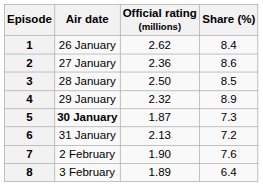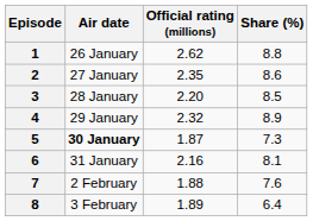1 | Share (%): 8.4 -> 8.8
2 | Official rating (millions): 2.36 -> 2.35
3 | Official rating (millions): 2.50 -> 2.20
6 | Official rating (millions): 2.13 -> 2.16
6 | Share (%): 7.2 -> 8.1
7 | Official rating (millions): 1.90 -> 1.88
